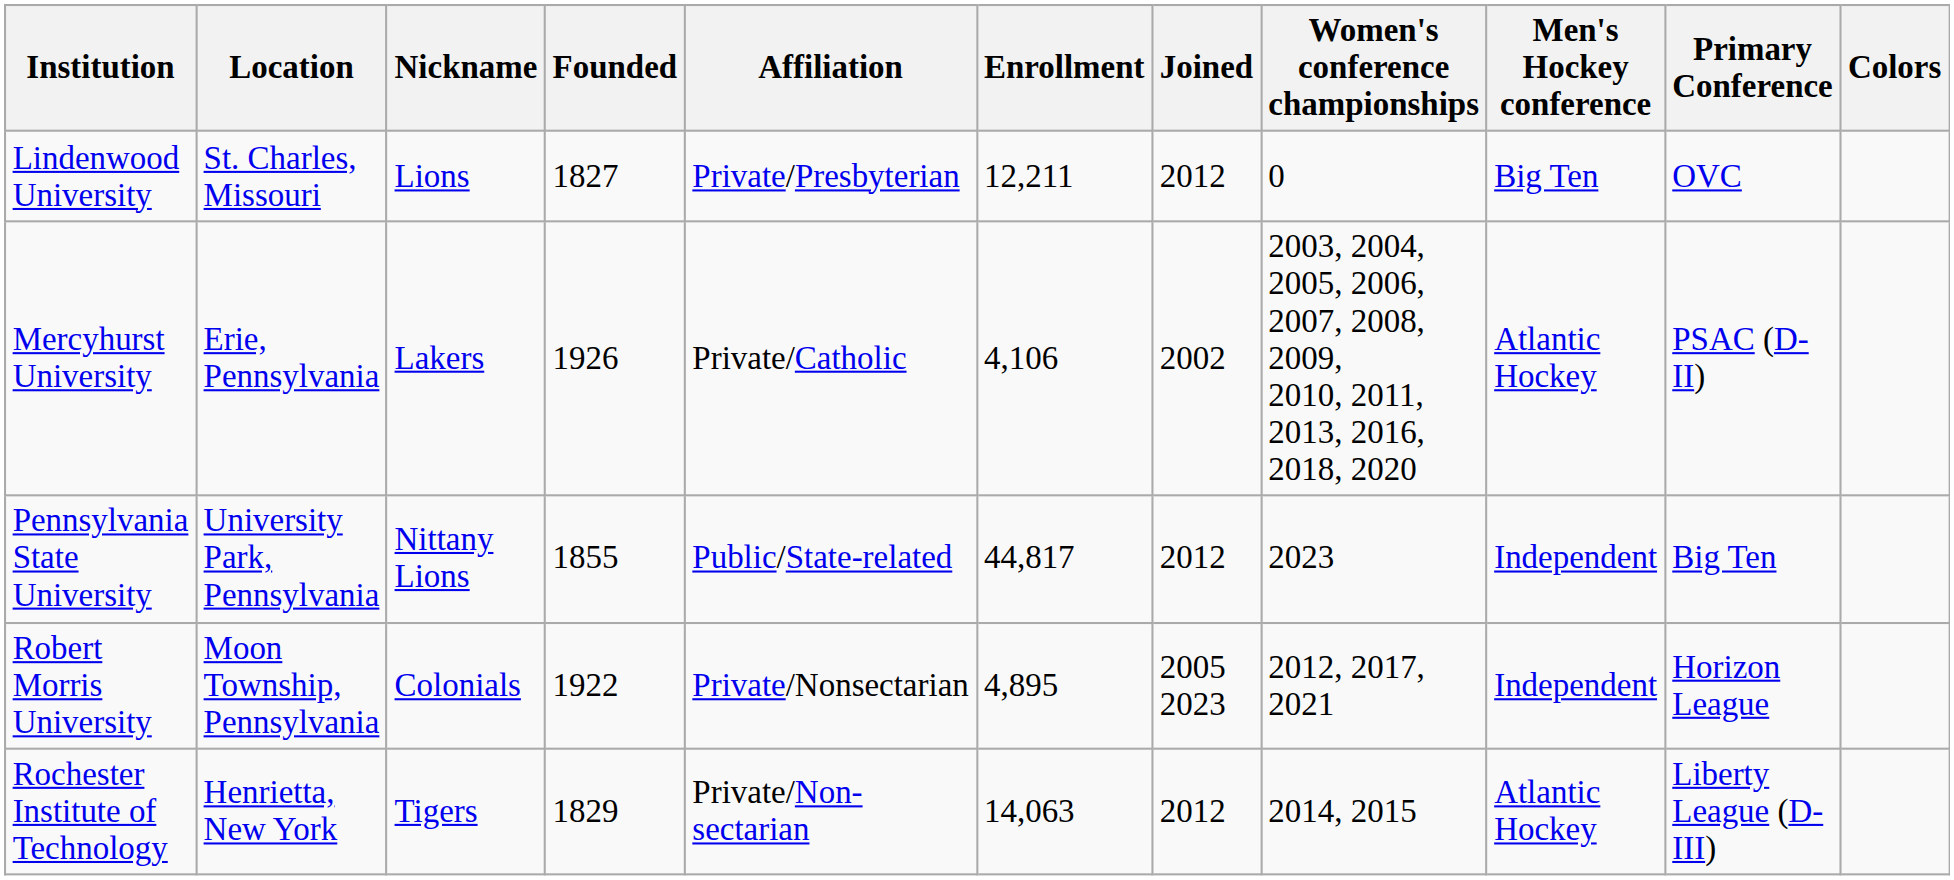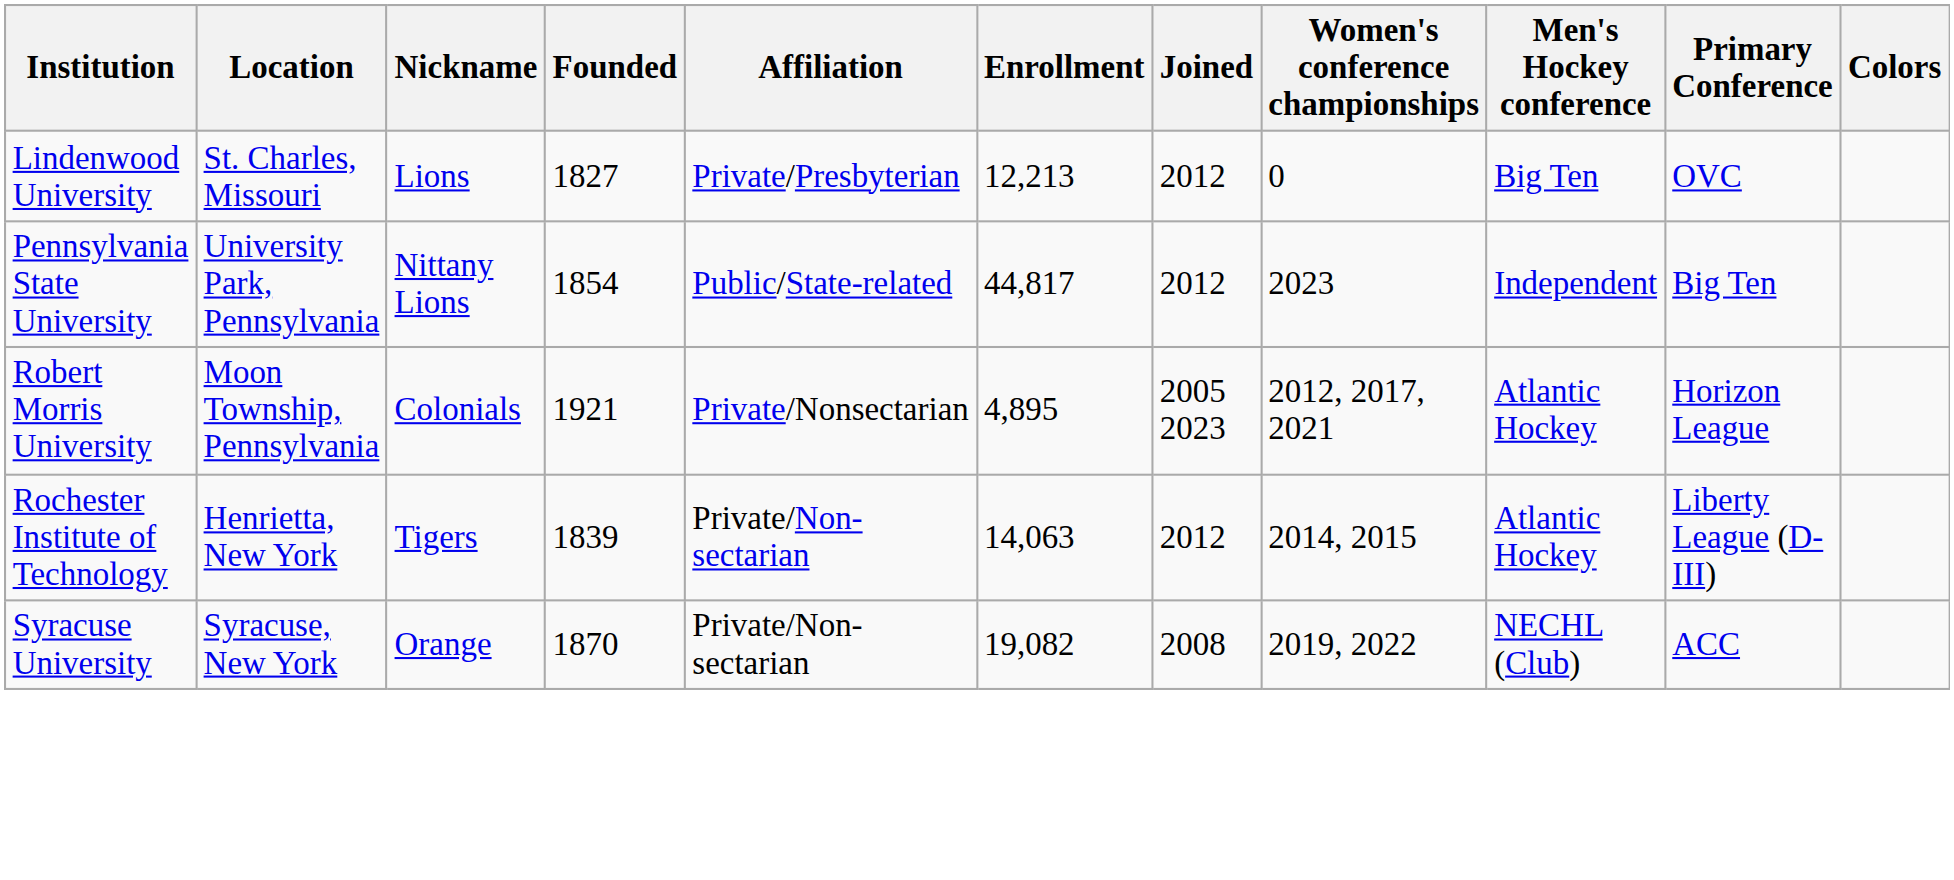Lindenwood University | Enrollment: 12,211 -> 12,213
- row: Mercyhurst University | Erie, Pennsylvania | Lakers | 1926 | Private/Catholic | 4,106 | 2002 | 2003, 2004, 2005, 2006, 2007, 2008, 2009, 2010, 2011, 2013, 2016, 2018, 2020 | Atlantic Hockey | PSAC (D-II)
Pennsylvania State University | Founded: 1855 -> 1854
Robert Morris University | Founded: 1922 -> 1921
Robert Morris University | Men's Hockey conference: Independent -> Atlantic Hockey
Rochester Institute of Technology | Founded: 1829 -> 1839
+ row: Syracuse University | Syracuse, New York | Orange | 1870 | Private/Non-sectarian | 19,082 | 2008 | 2019, 2022 | NECHL (Club) | ACC
